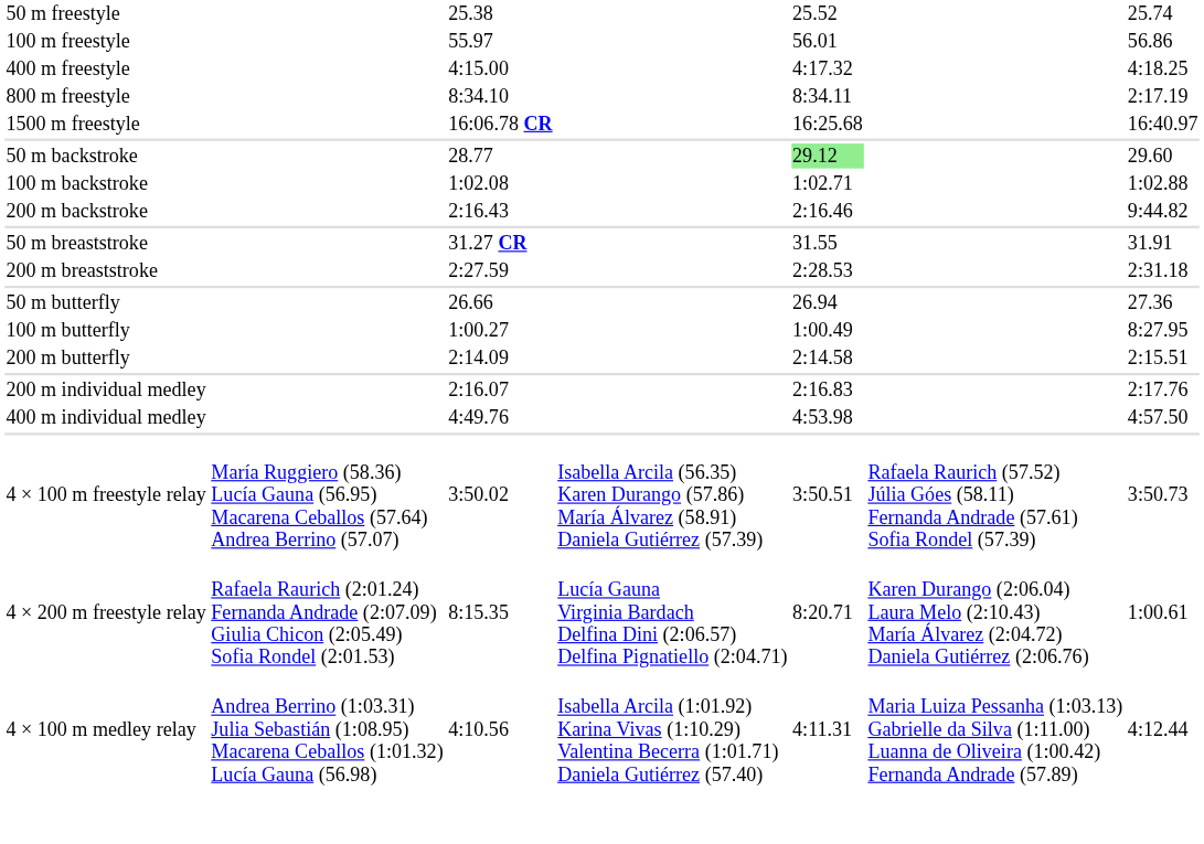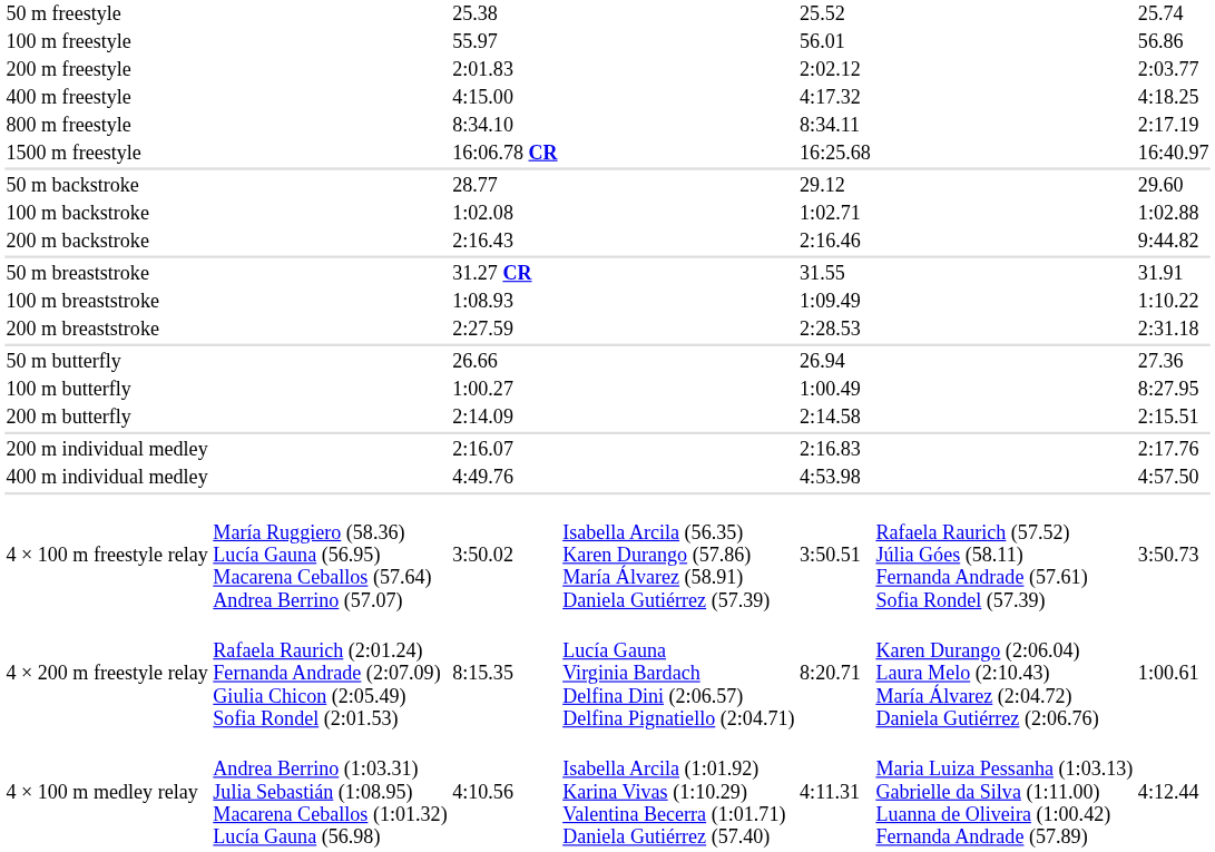+ row: 200 m freestyle | 2:01.83 | 2:02.12 | 2:03.77
50 m backstroke | column 5: lightgreen background -> no background
+ row: 100 m breaststroke | 1:08.93 | 1:09.49 | 1:10.22
